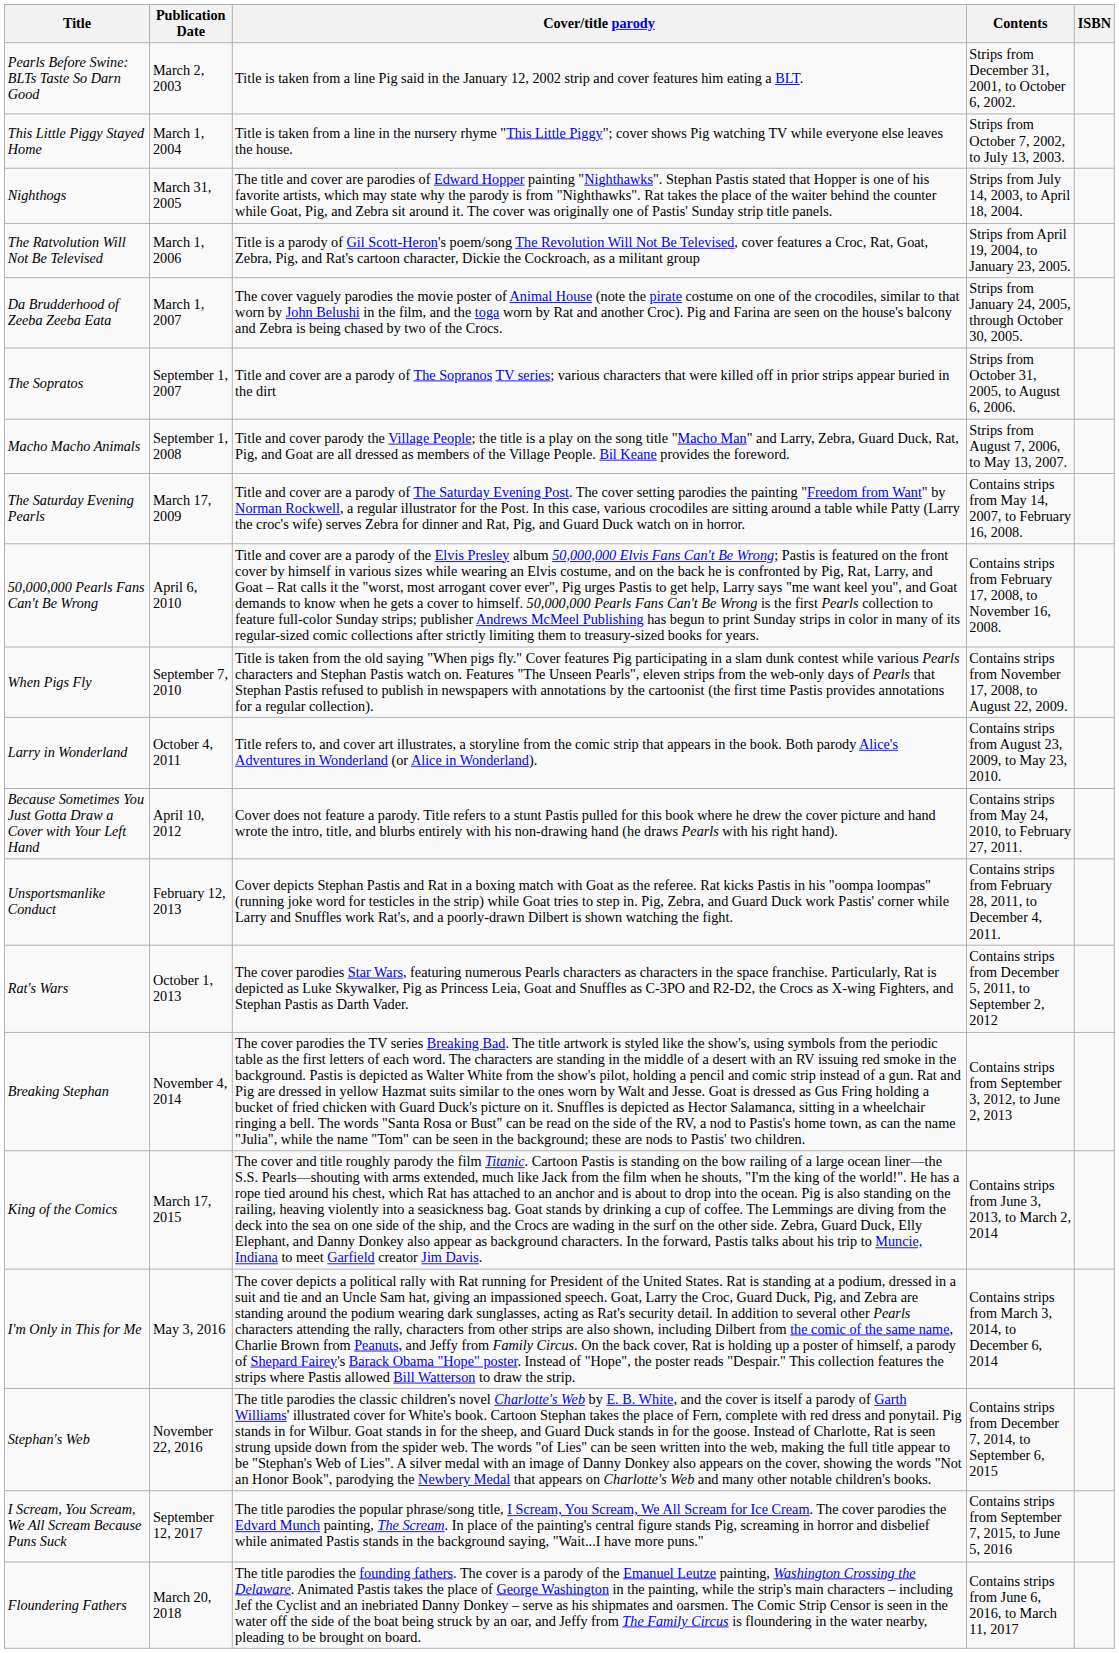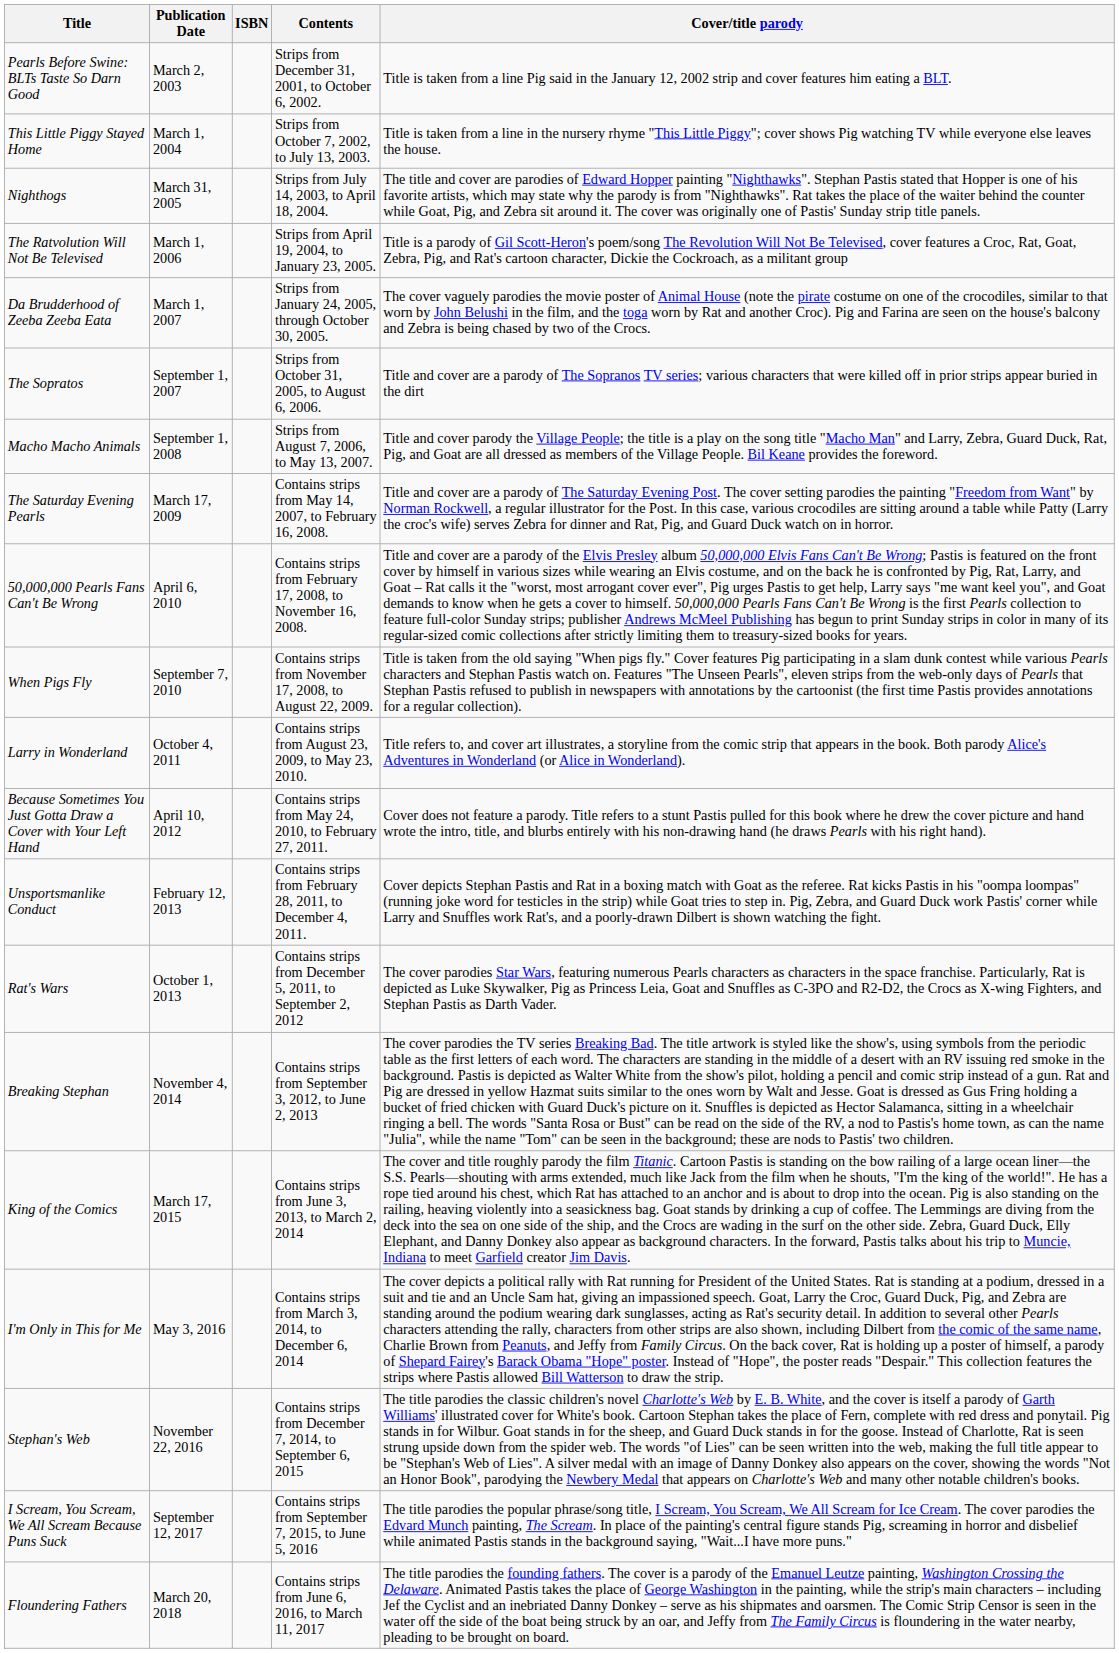columns swapped: ISBN <-> Cover/title parody
